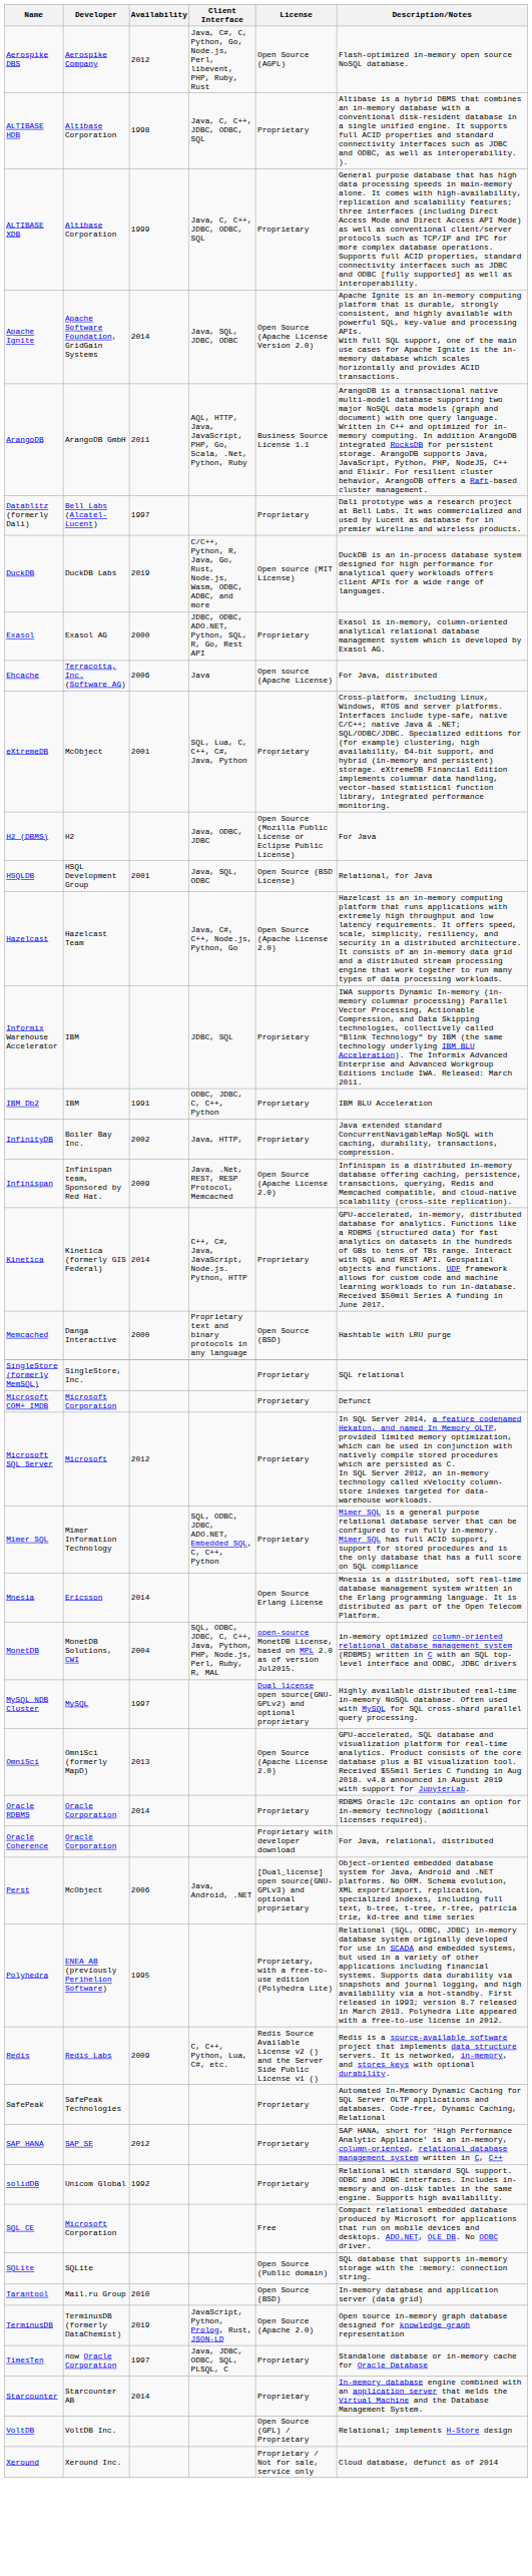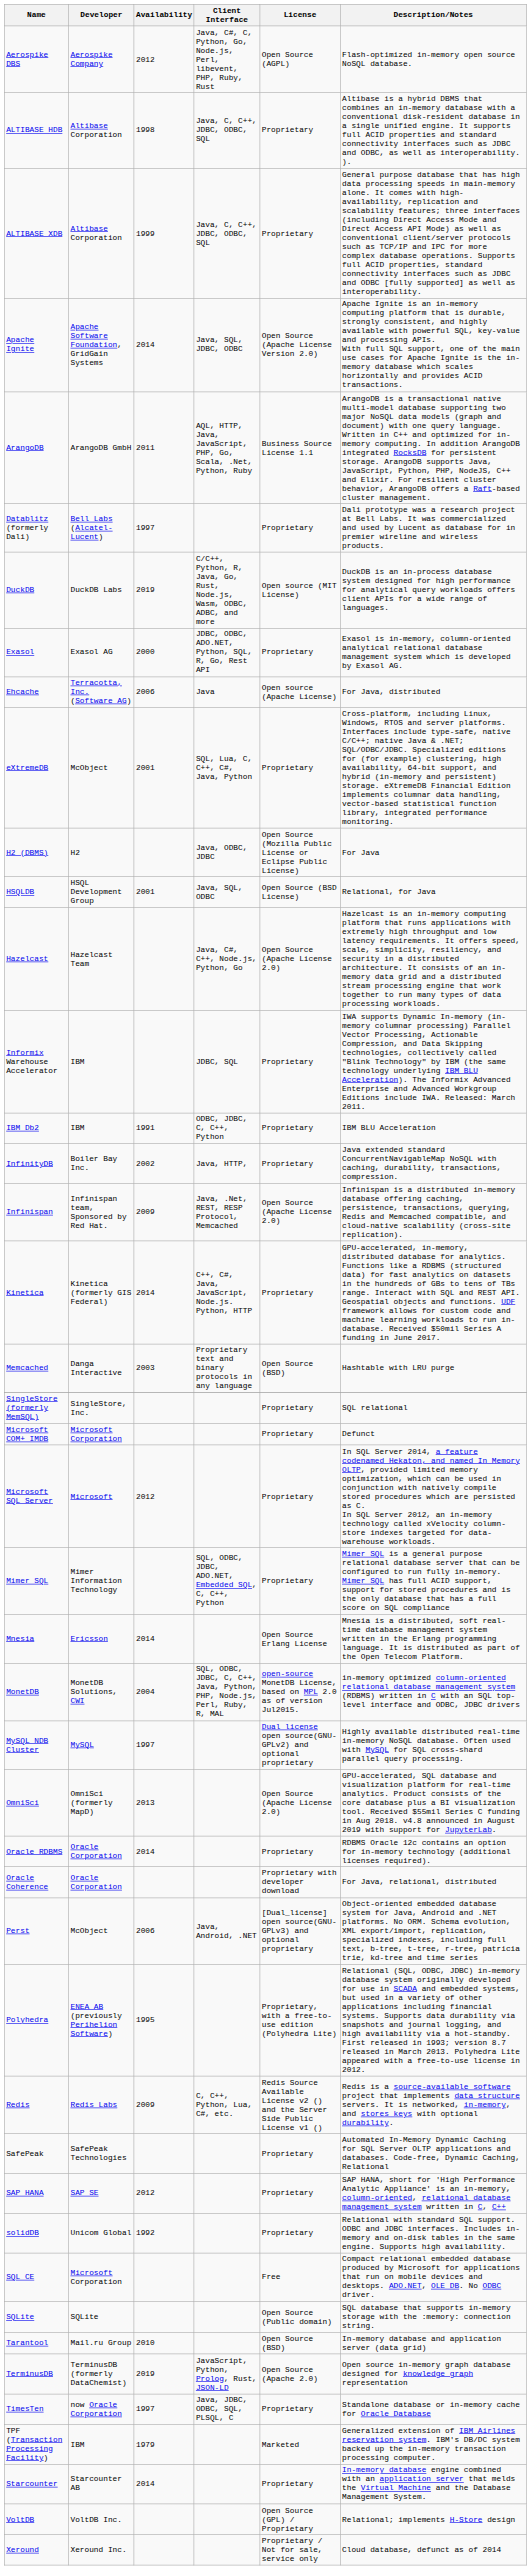Memcached | Availability: 2000 -> 2003
+ row: TPF (Transaction Processing Facility) | IBM | 1979 | Marketed | Generalized extension of IBM Airlines reservation system. IBM's DB/DC system backed up the in-memory transaction processing computer.
